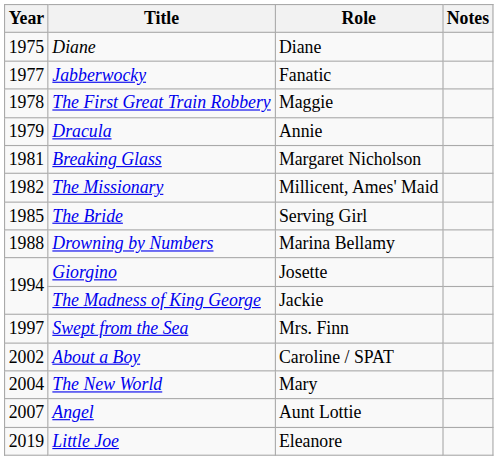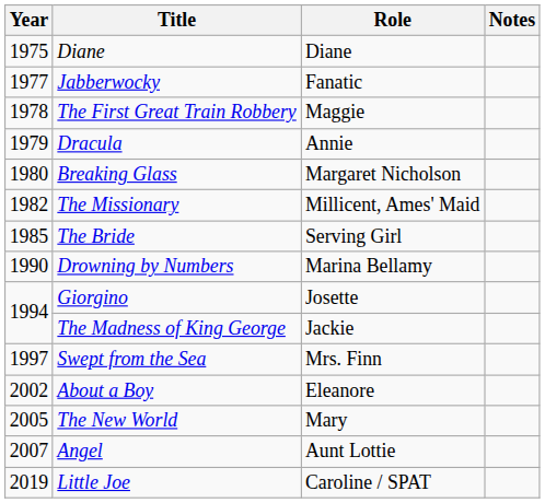Breaking Glass | Year: 1981 -> 1980
Drowning by Numbers | Year: 1988 -> 1990
About a Boy | Role: Caroline / SPAT -> Eleanore
The New World | Year: 2004 -> 2005
Little Joe | Role: Eleanore -> Caroline / SPAT
